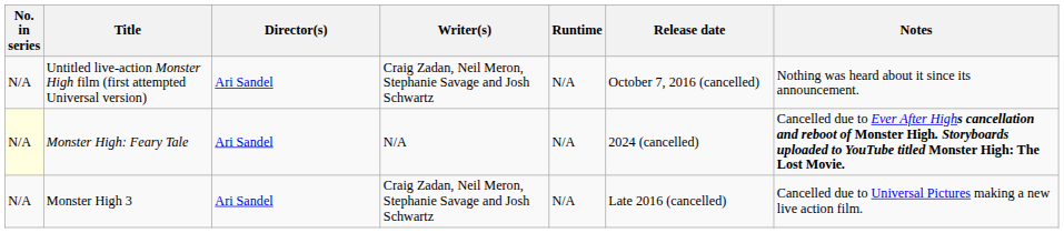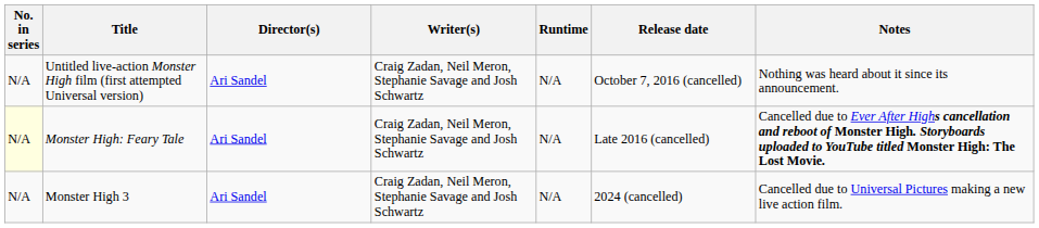Monster High: Feary Tale | Writer(s): N/A -> Craig Zadan, Neil Meron, Stephanie Savage and Josh Schwartz
Monster High: Feary Tale | Release date: 2024 (cancelled) -> Late 2016 (cancelled)
Monster High 3 | Release date: Late 2016 (cancelled) -> 2024 (cancelled)
